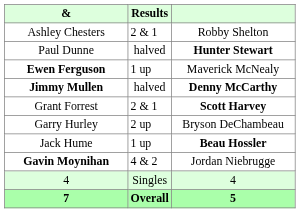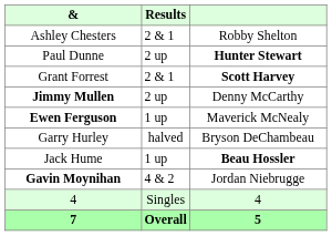Paul Dunne | Results: halved -> 2 up
rows swapped: Grant Forrest <-> Ewen Ferguson
Jimmy Mullen | Results: halved -> 2 up
Jimmy Mullen | column 3: bold -> normal
Garry Hurley | Results: 2 up -> halved
